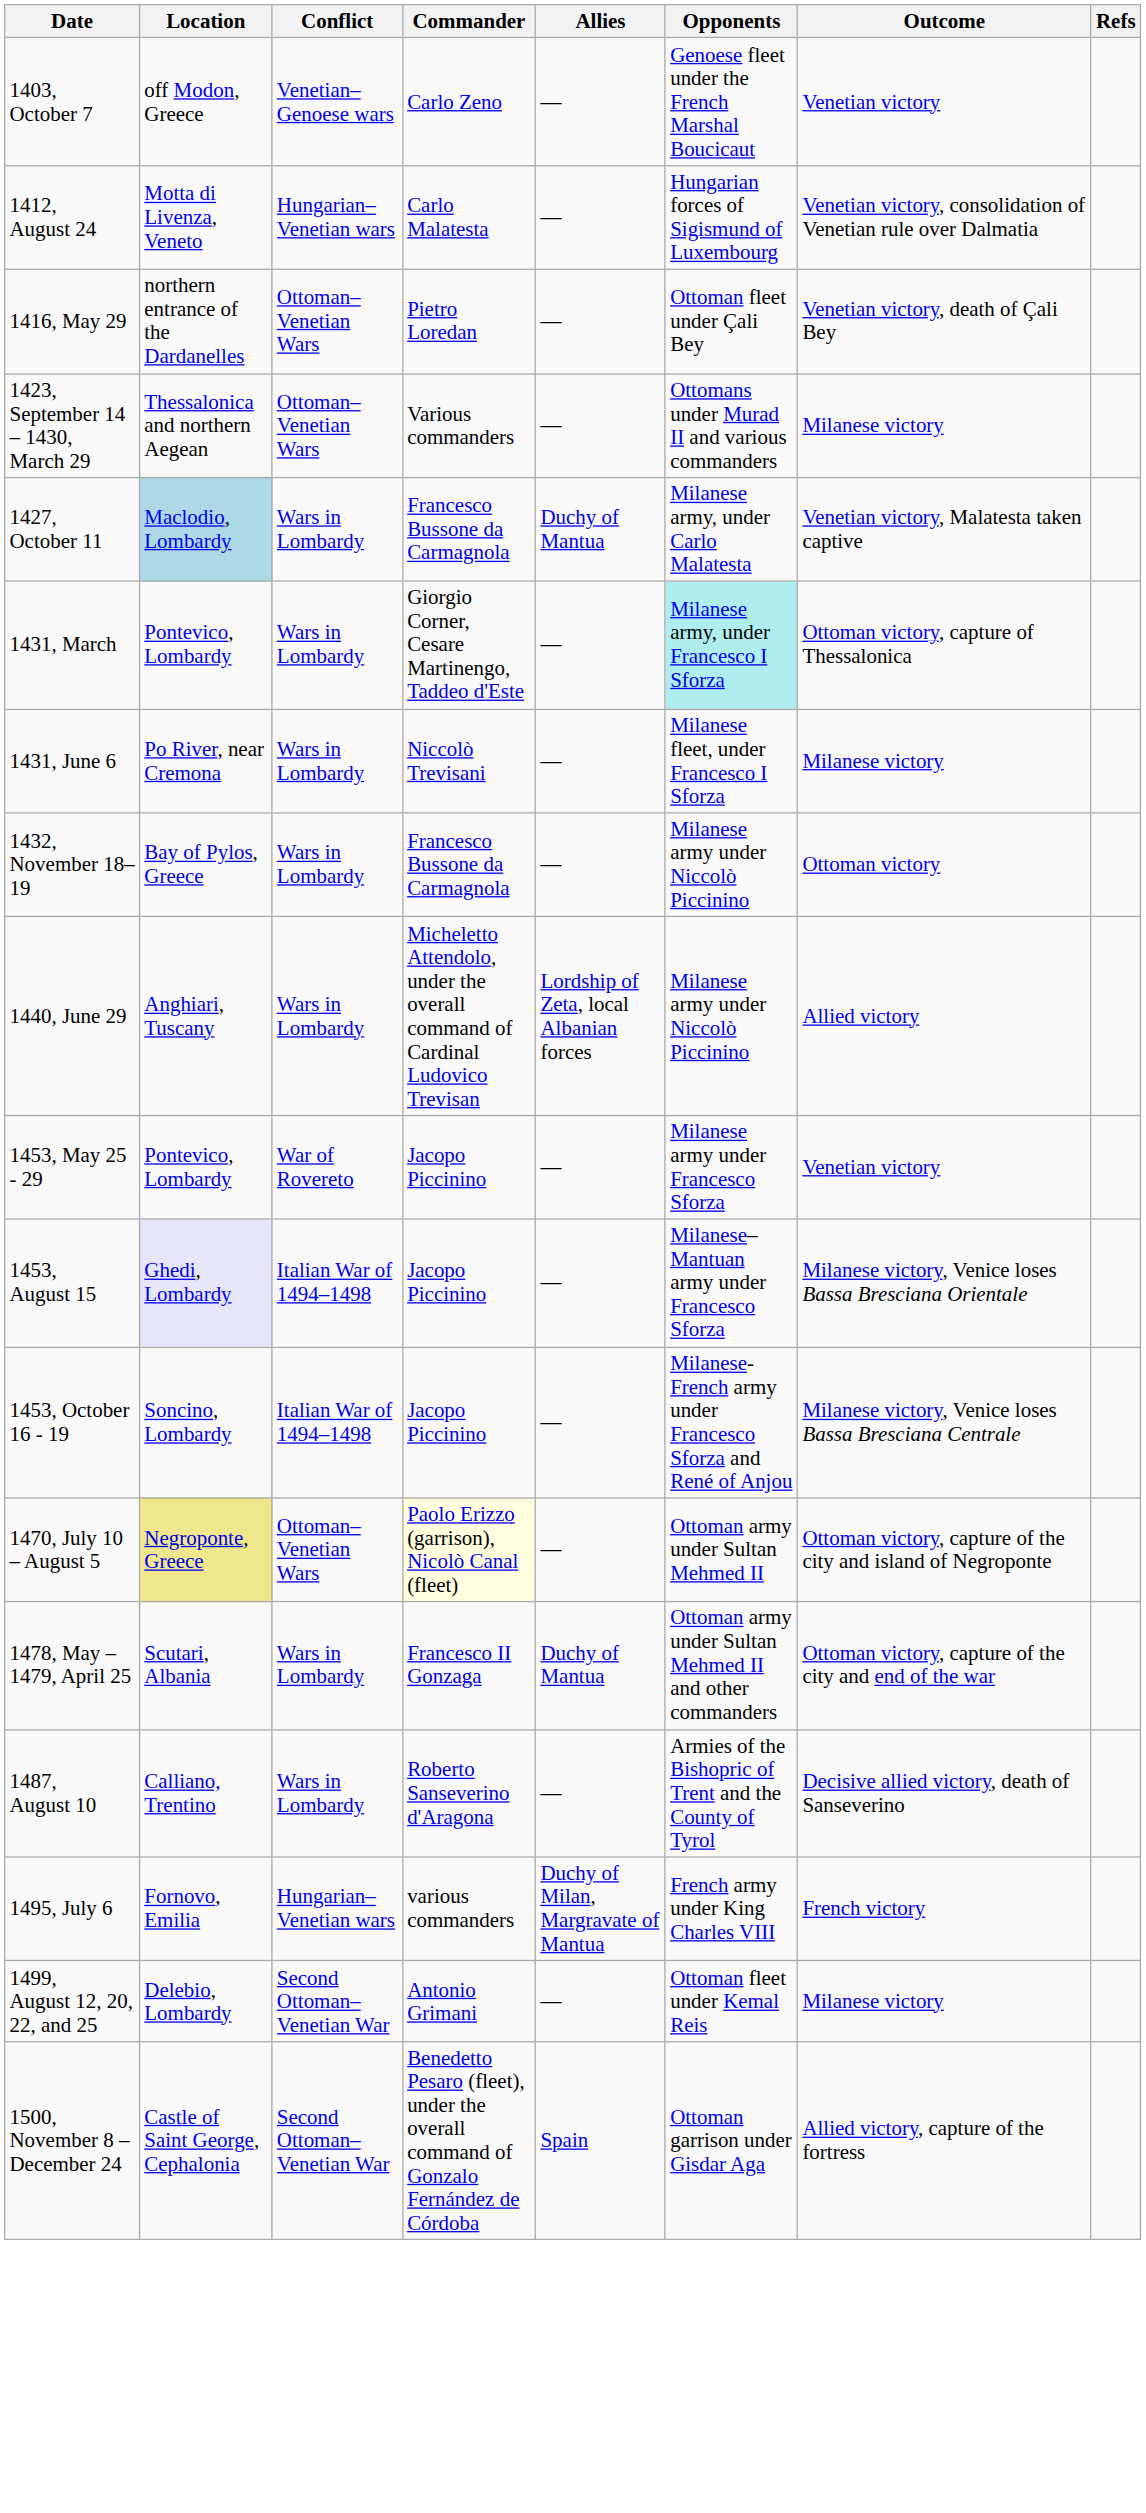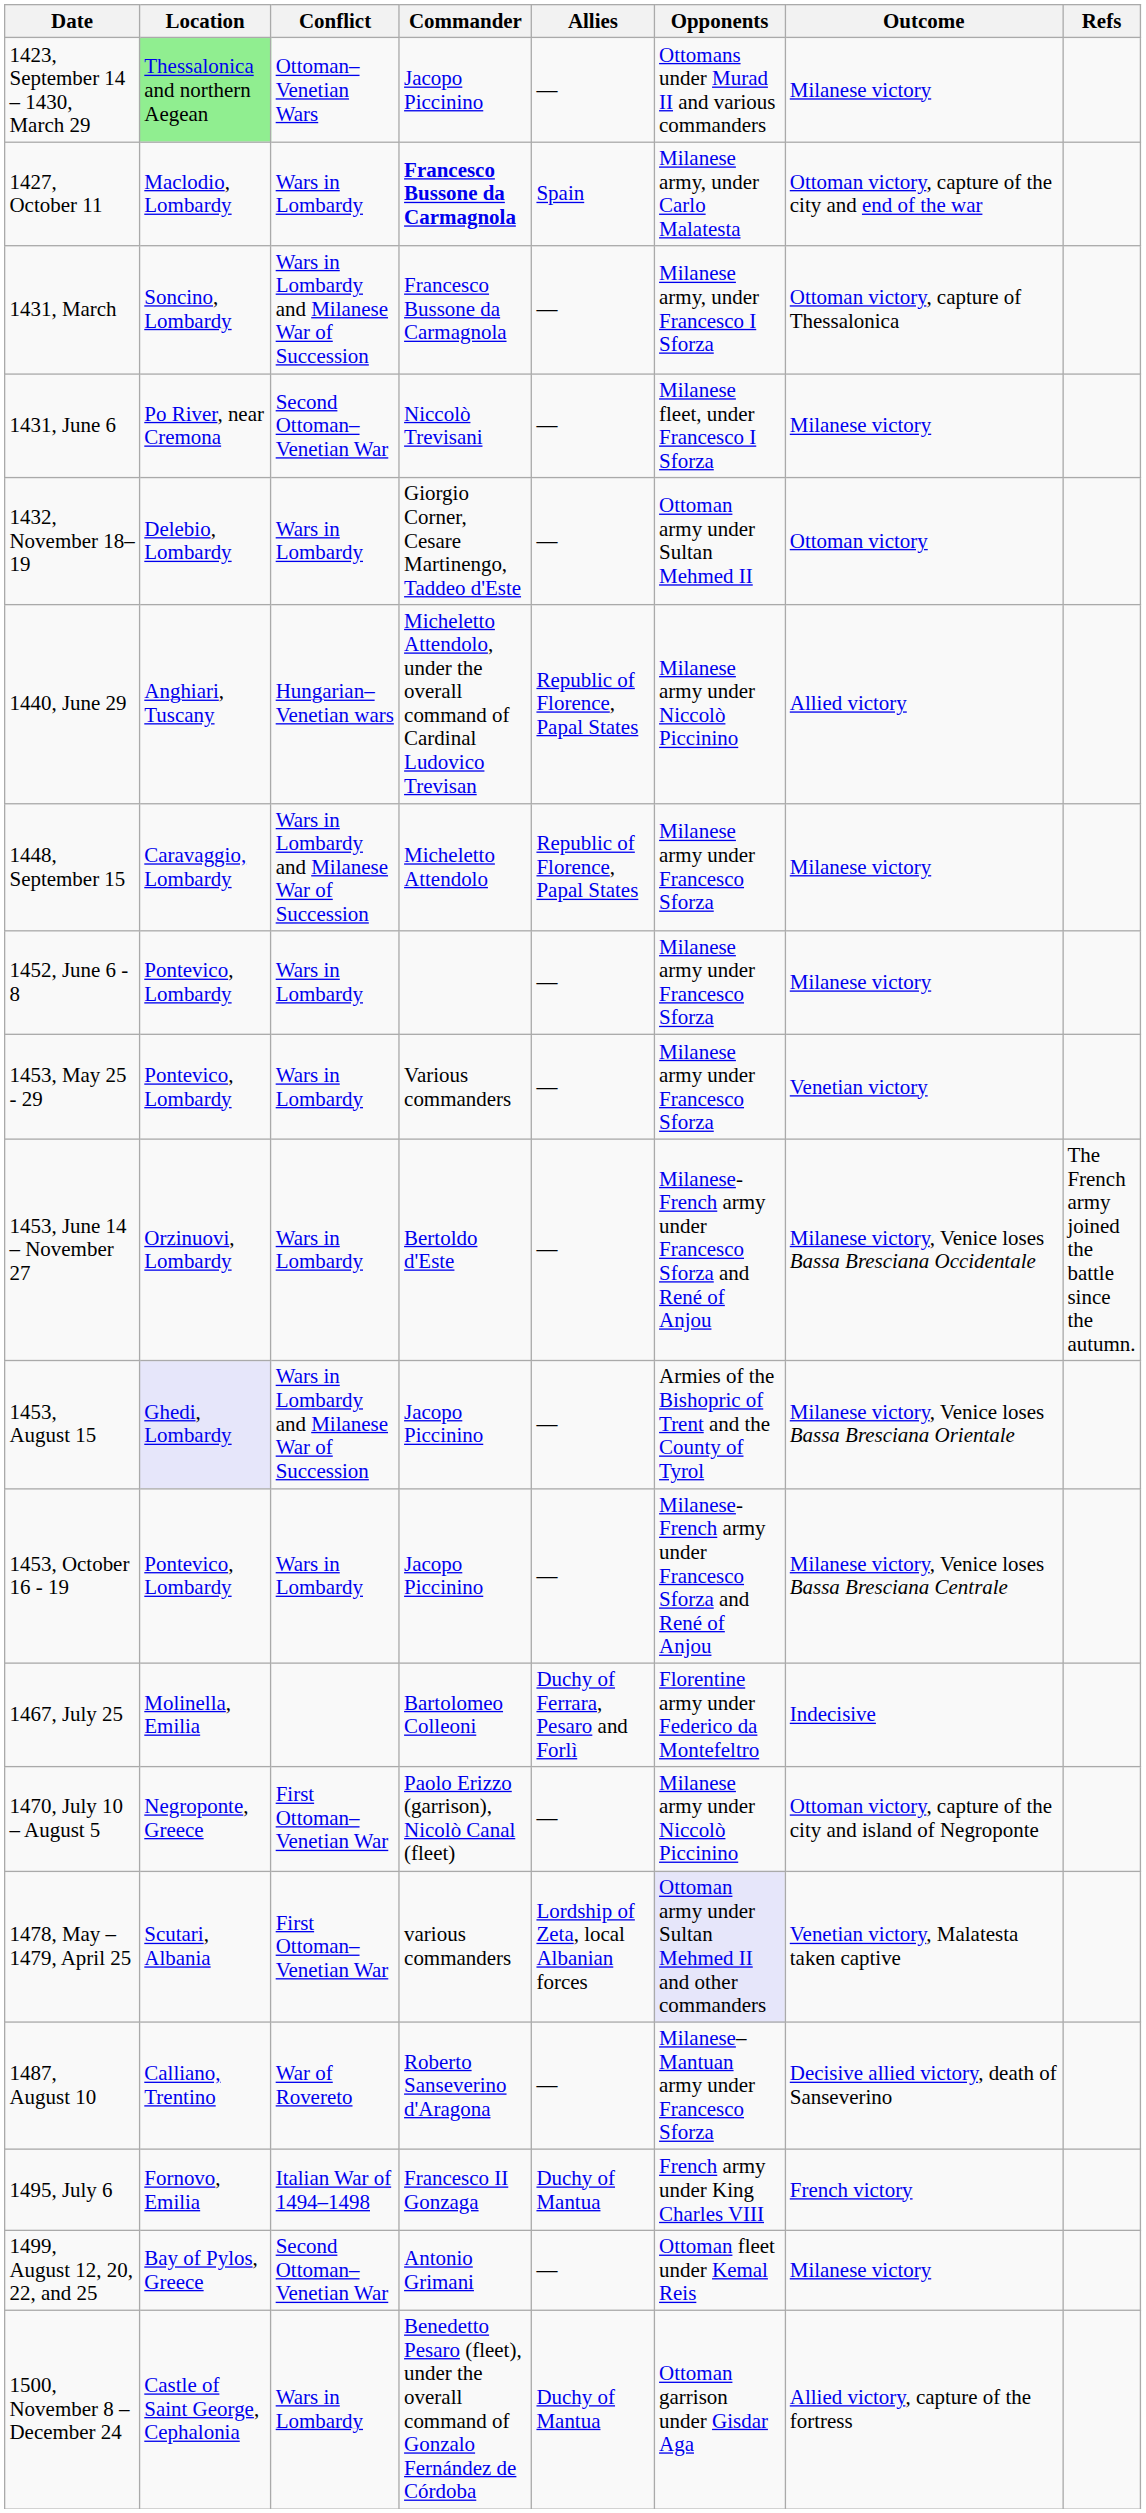- row: 1403, October 7 | off Modon, Greece | Venetian–Genoese wars | Carlo Zeno | — | Genoese fleet under the French Marshal Boucicaut | Venetian victory
- row: 1412, August 24 | Motta di Livenza, Veneto | Hungarian–Venetian wars | Carlo Malatesta | — | Hungarian forces of Sigismund of Luxembourg | Venetian victory, consolidation of Venetian rule over Dalmatia
- row: 1416, May 29 | northern entrance of the Dardanelles | Ottoman–Venetian Wars | Pietro Loredan | — | Ottoman fleet under Çali Bey | Venetian victory, death of Çali Bey
1423, September 14 – 1430, March 29 | Location: no background -> lightgreen background
1423, September 14 – 1430, March 29 | Commander: Various commanders -> Jacopo Piccinino
1427, October 11 | Location: lightblue background -> no background
1427, October 11 | Commander: normal -> bold
1427, October 11 | Allies: Duchy of Mantua -> Spain
1427, October 11 | Outcome: Venetian victory, Malatesta taken captive -> Ottoman victory, capture of the city and end of the war
1431, March | Location: Pontevico, Lombardy -> Soncino, Lombardy
1431, March | Conflict: Wars in Lombardy -> Wars in Lombardy and Milanese War of Succession
1431, March | Commander: Giorgio Corner, Cesare Martinengo, Taddeo d'Este -> Francesco Bussone da Carmagnola
1431, March | Opponents: paleturquoise background -> no background
1431, June 6 | Conflict: Wars in Lombardy -> Second Ottoman–Venetian War
1432, November 18–19 | Location: Bay of Pylos, Greece -> Delebio, Lombardy
1432, November 18–19 | Commander: Francesco Bussone da Carmagnola -> Giorgio Corner, Cesare Martinengo, Taddeo d'Este
1432, November 18–19 | Opponents: Milanese army under Niccolò Piccinino -> Ottoman army under Sultan Mehmed II
1440, June 29 | Conflict: Wars in Lombardy -> Hungarian–Venetian wars
1440, June 29 | Allies: Lordship of Zeta, local Albanian forces -> Republic of Florence, Papal States
+ row: 1448, September 15 | Caravaggio, Lombardy | Wars in Lombardy and Milanese War of Succession | Micheletto Attendolo | Republic of Florence, Papal States | Milanese army under Francesco Sforza | Milanese victory
+ row: 1452, June 6 - 8 | Pontevico, Lombardy | Wars in Lombardy | — | Milanese army under Francesco Sforza | Milanese victory
1453, May 25 - 29 | Conflict: War of Rovereto -> Wars in Lombardy
1453, May 25 - 29 | Commander: Jacopo Piccinino -> Various commanders
+ row: 1453, June 14 – November 27 | Orzinuovi, Lombardy | Wars in Lombardy | Bertoldo d'Este | — | Milanese-French army under Francesco Sforza and René of Anjou | Milanese victory, Venice loses Bassa Bresciana Occidentale | The French army joined the battle since the autumn.
1453, August 15 | Conflict: Italian War of 1494–1498 -> Wars in Lombardy and Milanese War of Succession
1453, August 15 | Opponents: Milanese–Mantuan army under Francesco Sforza -> Armies of the Bishopric of Trent and the County of Tyrol
1453, October 16 - 19 | Location: Soncino, Lombardy -> Pontevico, Lombardy
1453, October 16 - 19 | Conflict: Italian War of 1494–1498 -> Wars in Lombardy
+ row: 1467, July 25 | Molinella, Emilia | Bartolomeo Colleoni | Duchy of Ferrara, Pesaro and Forlì | Florentine army under Federico da Montefeltro | Indecisive
1470, July 10 – August 5 | Location: khaki background -> no background
1470, July 10 – August 5 | Conflict: Ottoman–Venetian Wars -> First Ottoman–Venetian War
1470, July 10 – August 5 | Commander: lightyellow background -> no background
1470, July 10 – August 5 | Opponents: Ottoman army under Sultan Mehmed II -> Milanese army under Niccolò Piccinino
1478, May – 1479, April 25 | Conflict: Wars in Lombardy -> First Ottoman–Venetian War
1478, May – 1479, April 25 | Commander: Francesco II Gonzaga -> various commanders
1478, May – 1479, April 25 | Allies: Duchy of Mantua -> Lordship of Zeta, local Albanian forces
1478, May – 1479, April 25 | Opponents: no background -> lavender background
1478, May – 1479, April 25 | Outcome: Ottoman victory, capture of the city and end of the war -> Venetian victory, Malatesta taken captive
1487, August 10 | Conflict: Wars in Lombardy -> War of Rovereto
1487, August 10 | Opponents: Armies of the Bishopric of Trent and the County of Tyrol -> Milanese–Mantuan army under Francesco Sforza
1495, July 6 | Conflict: Hungarian–Venetian wars -> Italian War of 1494–1498
1495, July 6 | Commander: various commanders -> Francesco II Gonzaga
1495, July 6 | Allies: Duchy of Milan, Margravate of Mantua -> Duchy of Mantua
1499, August 12, 20, 22, and 25 | Location: Delebio, Lombardy -> Bay of Pylos, Greece
1500, November 8 – December 24 | Conflict: Second Ottoman–Venetian War -> Wars in Lombardy
1500, November 8 – December 24 | Allies: Spain -> Duchy of Mantua
